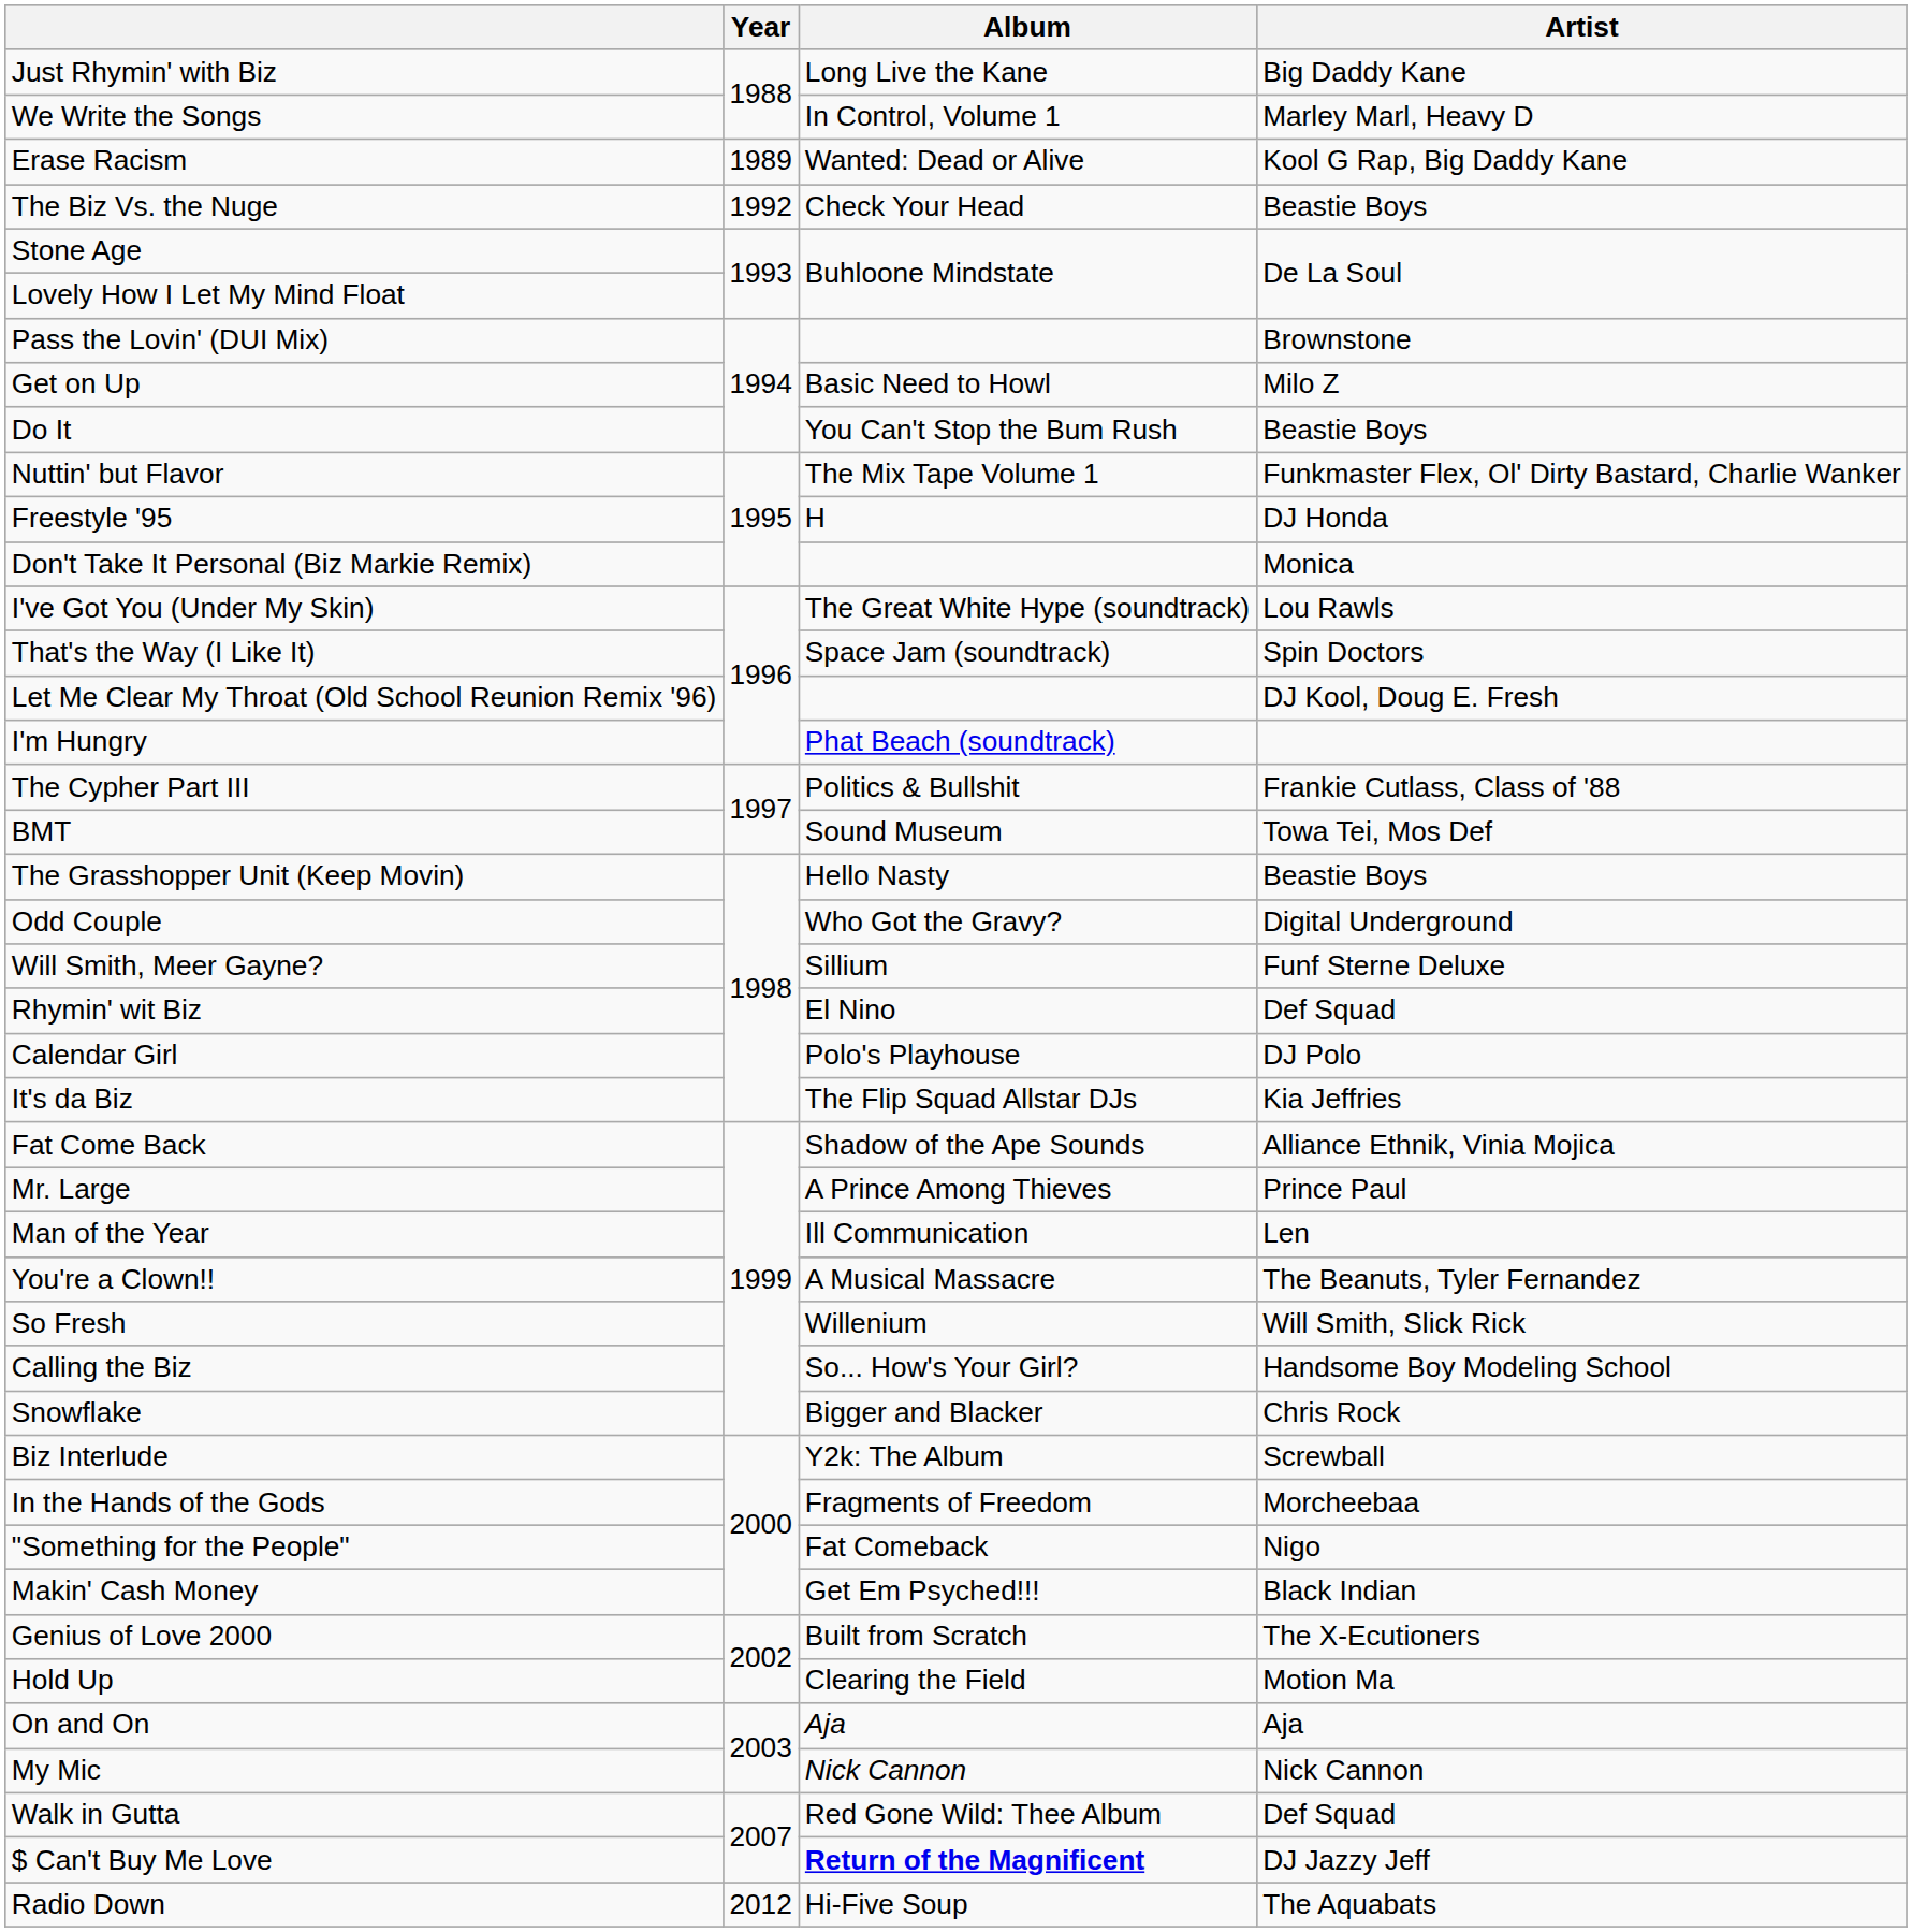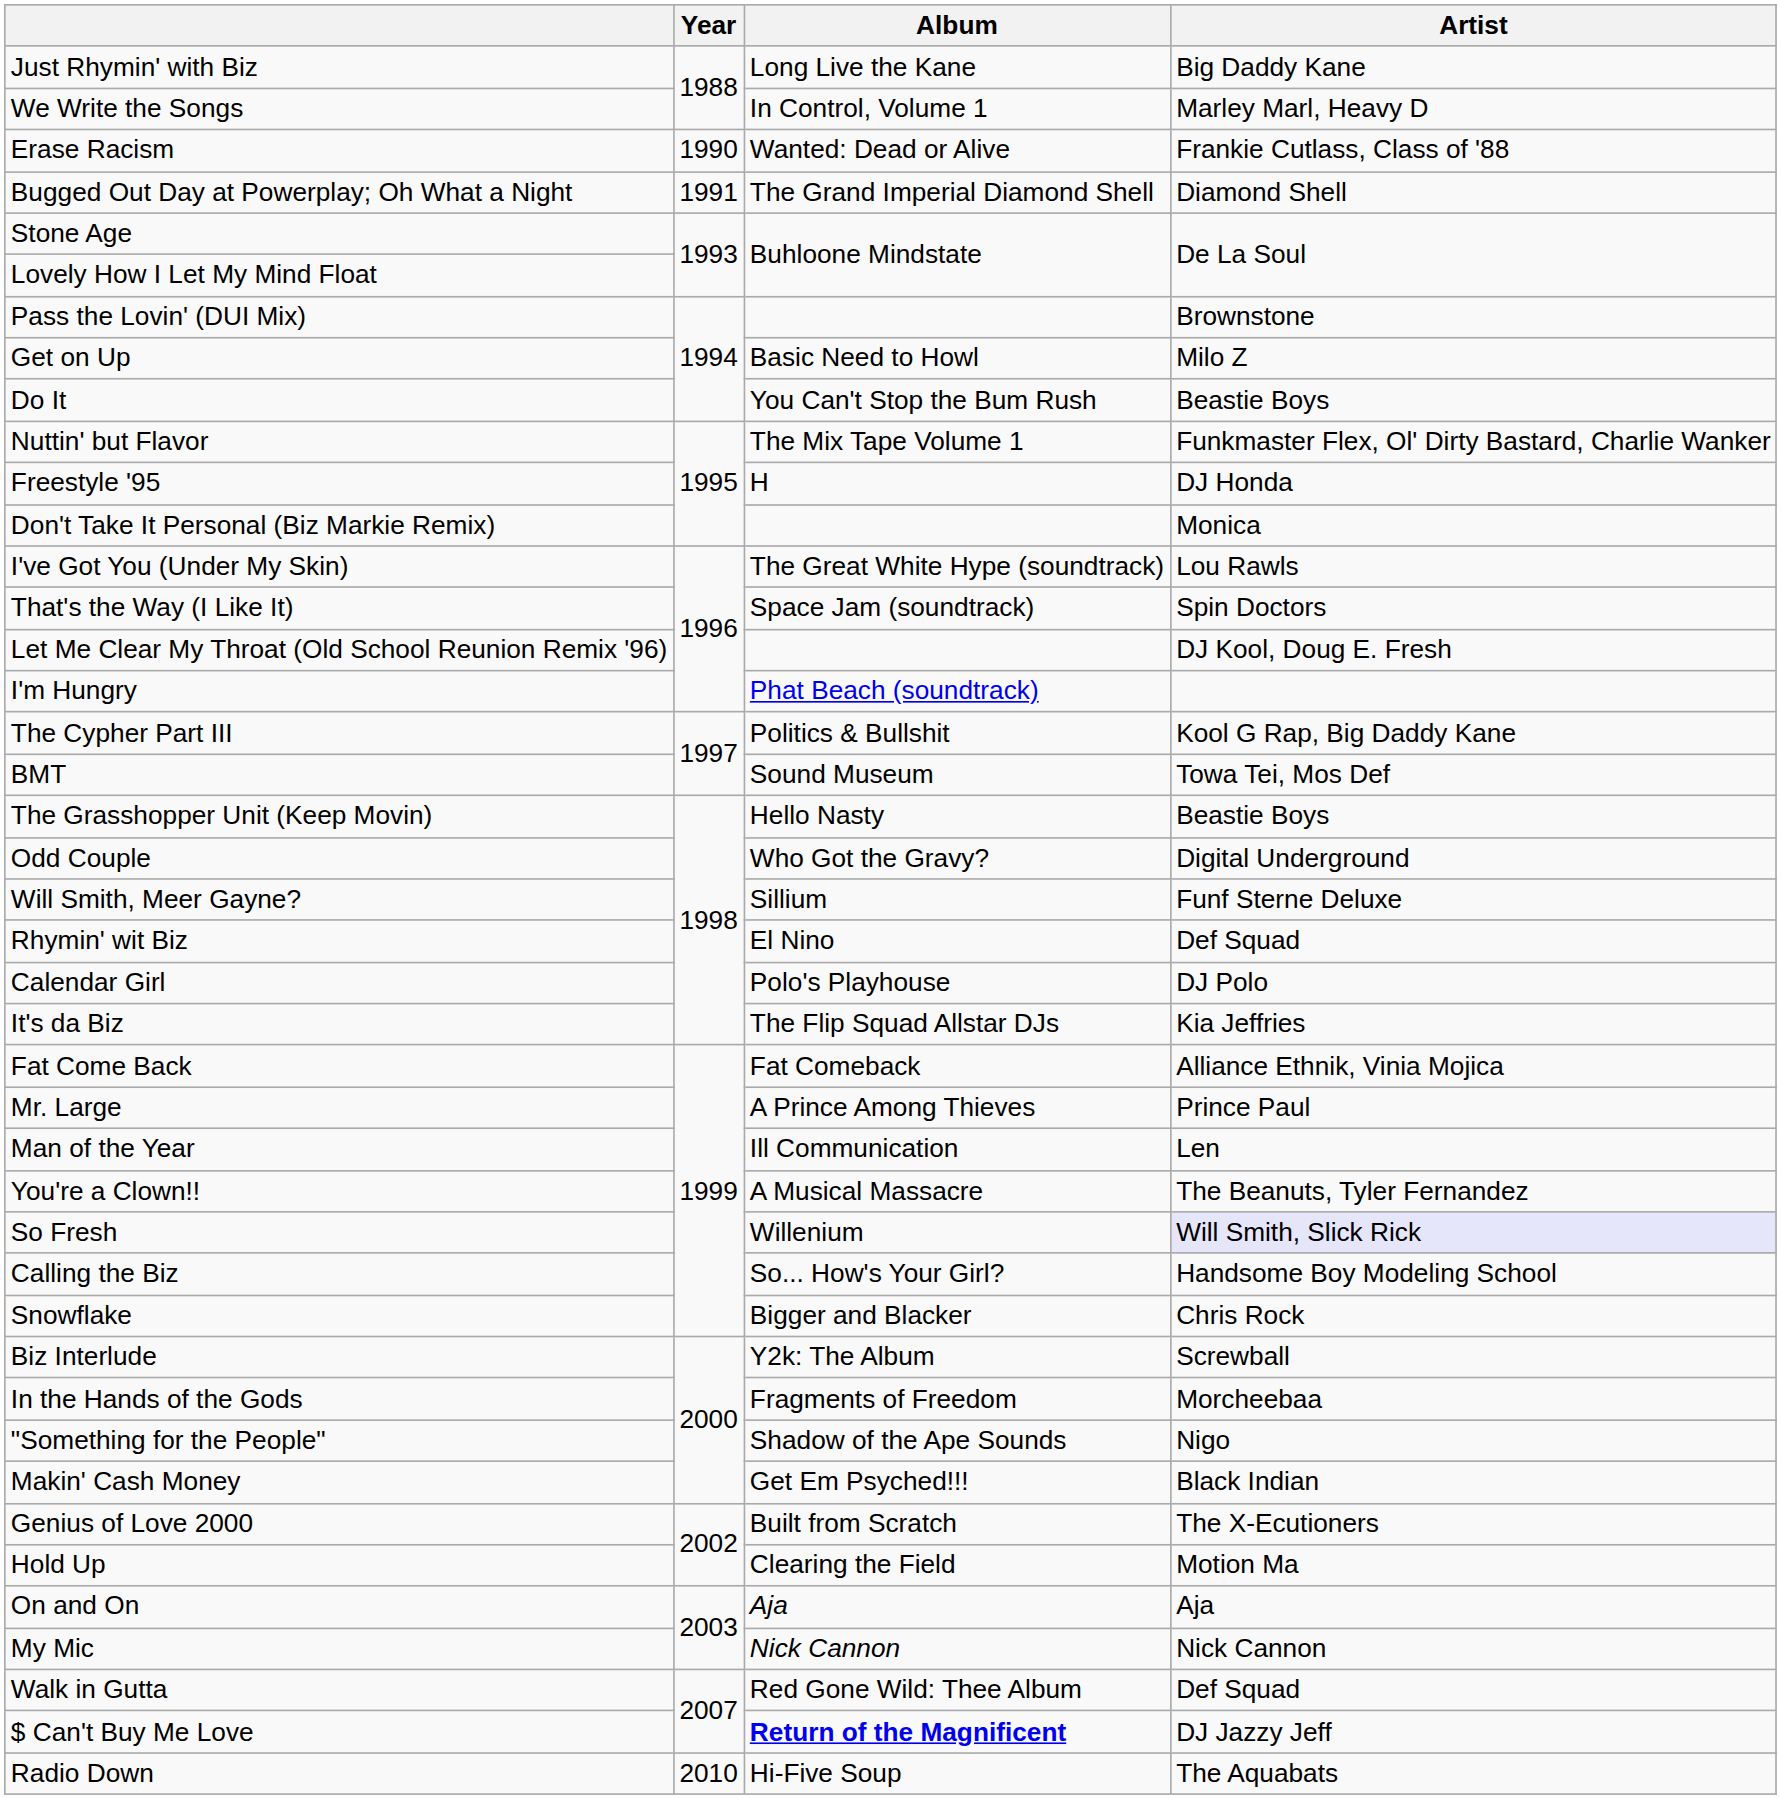Erase Racism | Year: 1989 -> 1990
Erase Racism | Artist: Kool G Rap, Big Daddy Kane -> Frankie Cutlass, Class of '88
+ row: Bugged Out Day at Powerplay; Oh What a Night | 1991 | The Grand Imperial Diamond Shell | Diamond Shell
- row: The Biz Vs. the Nuge | 1992 | Check Your Head | Beastie Boys
The Cypher Part III | Artist: Frankie Cutlass, Class of '88 -> Kool G Rap, Big Daddy Kane
Fat Come Back | Album: Shadow of the Ape Sounds -> Fat Comeback
So Fresh | Artist: no background -> lavender background
"Something for the People" | Album: Fat Comeback -> Shadow of the Ape Sounds
Radio Down | Year: 2012 -> 2010
